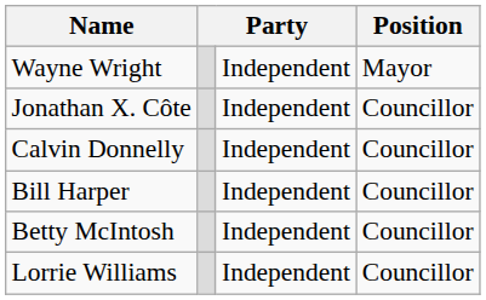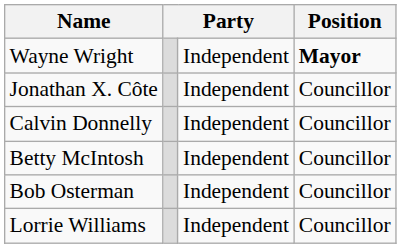Wayne Wright | Position: normal -> bold
- row: Bill Harper | Independent | Councillor
+ row: Bob Osterman | Independent | Councillor
